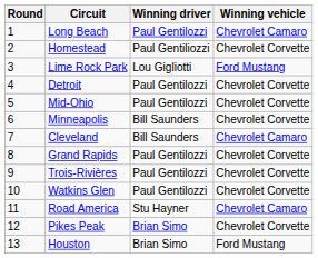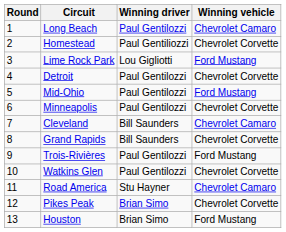Mid-Ohio | Winning vehicle: Chevrolet Corvette -> Ford Mustang
Minneapolis | Winning driver: Bill Saunders -> Paul Gentilozzi
Grand Rapids | Winning driver: Paul Gentilozzi -> Bill Saunders
Trois-Rivières | Winning vehicle: Chevrolet Corvette -> Ford Mustang
